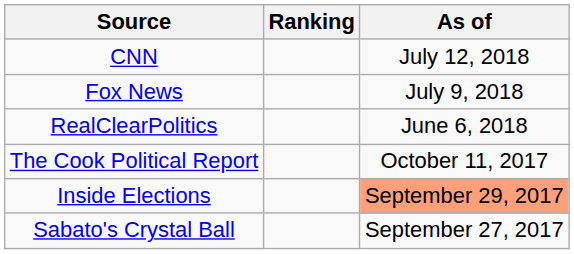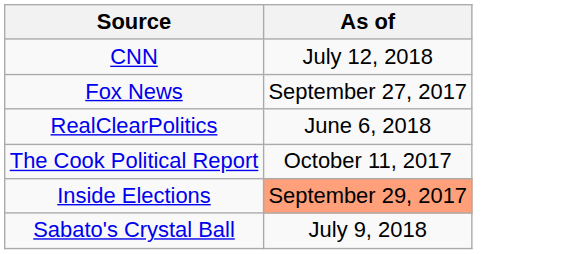- column: Ranking
Fox News | As of: July 9, 2018 -> September 27, 2017
Sabato's Crystal Ball | As of: September 27, 2017 -> July 9, 2018
